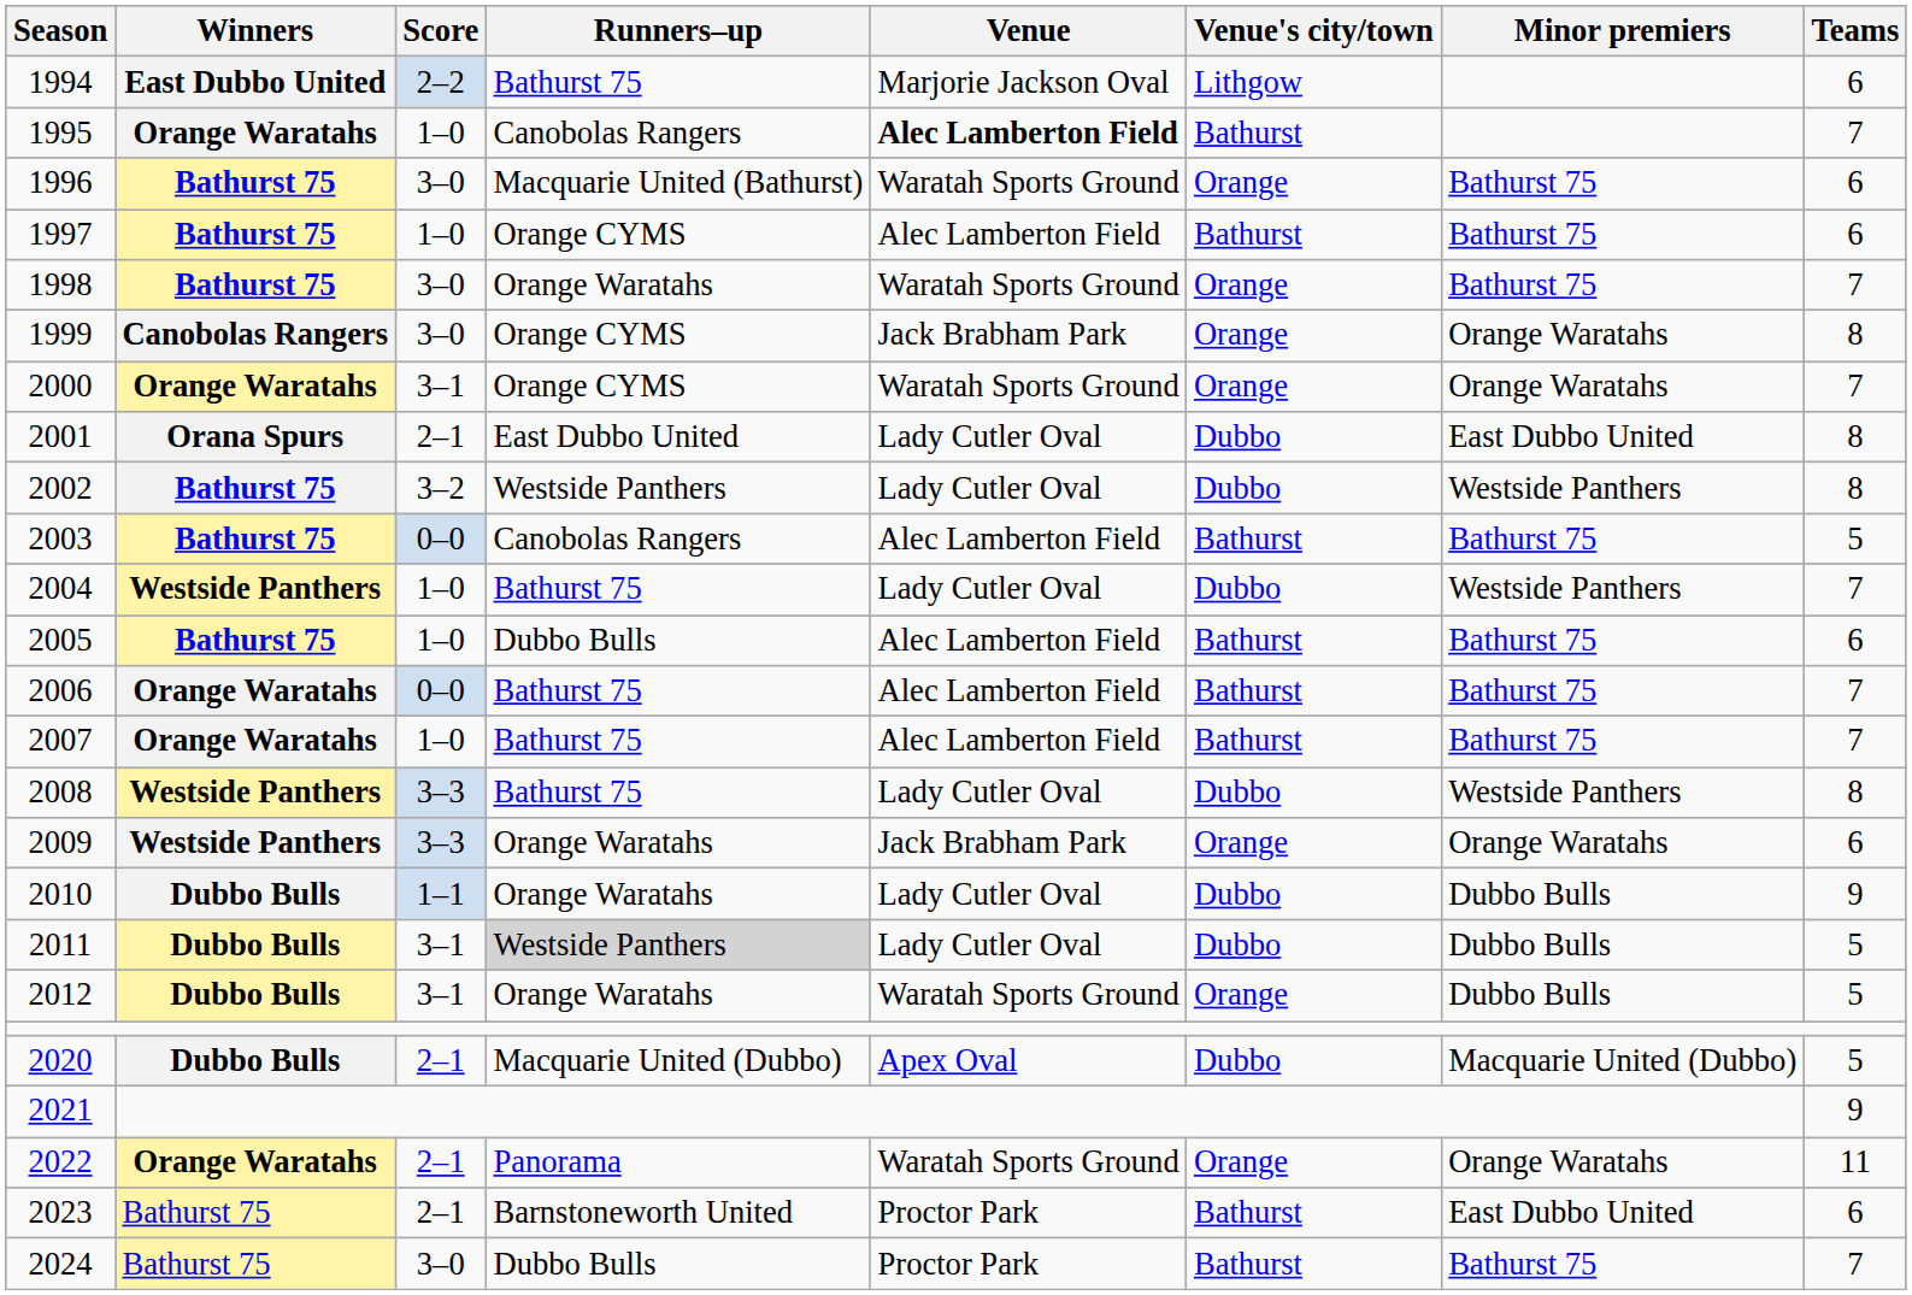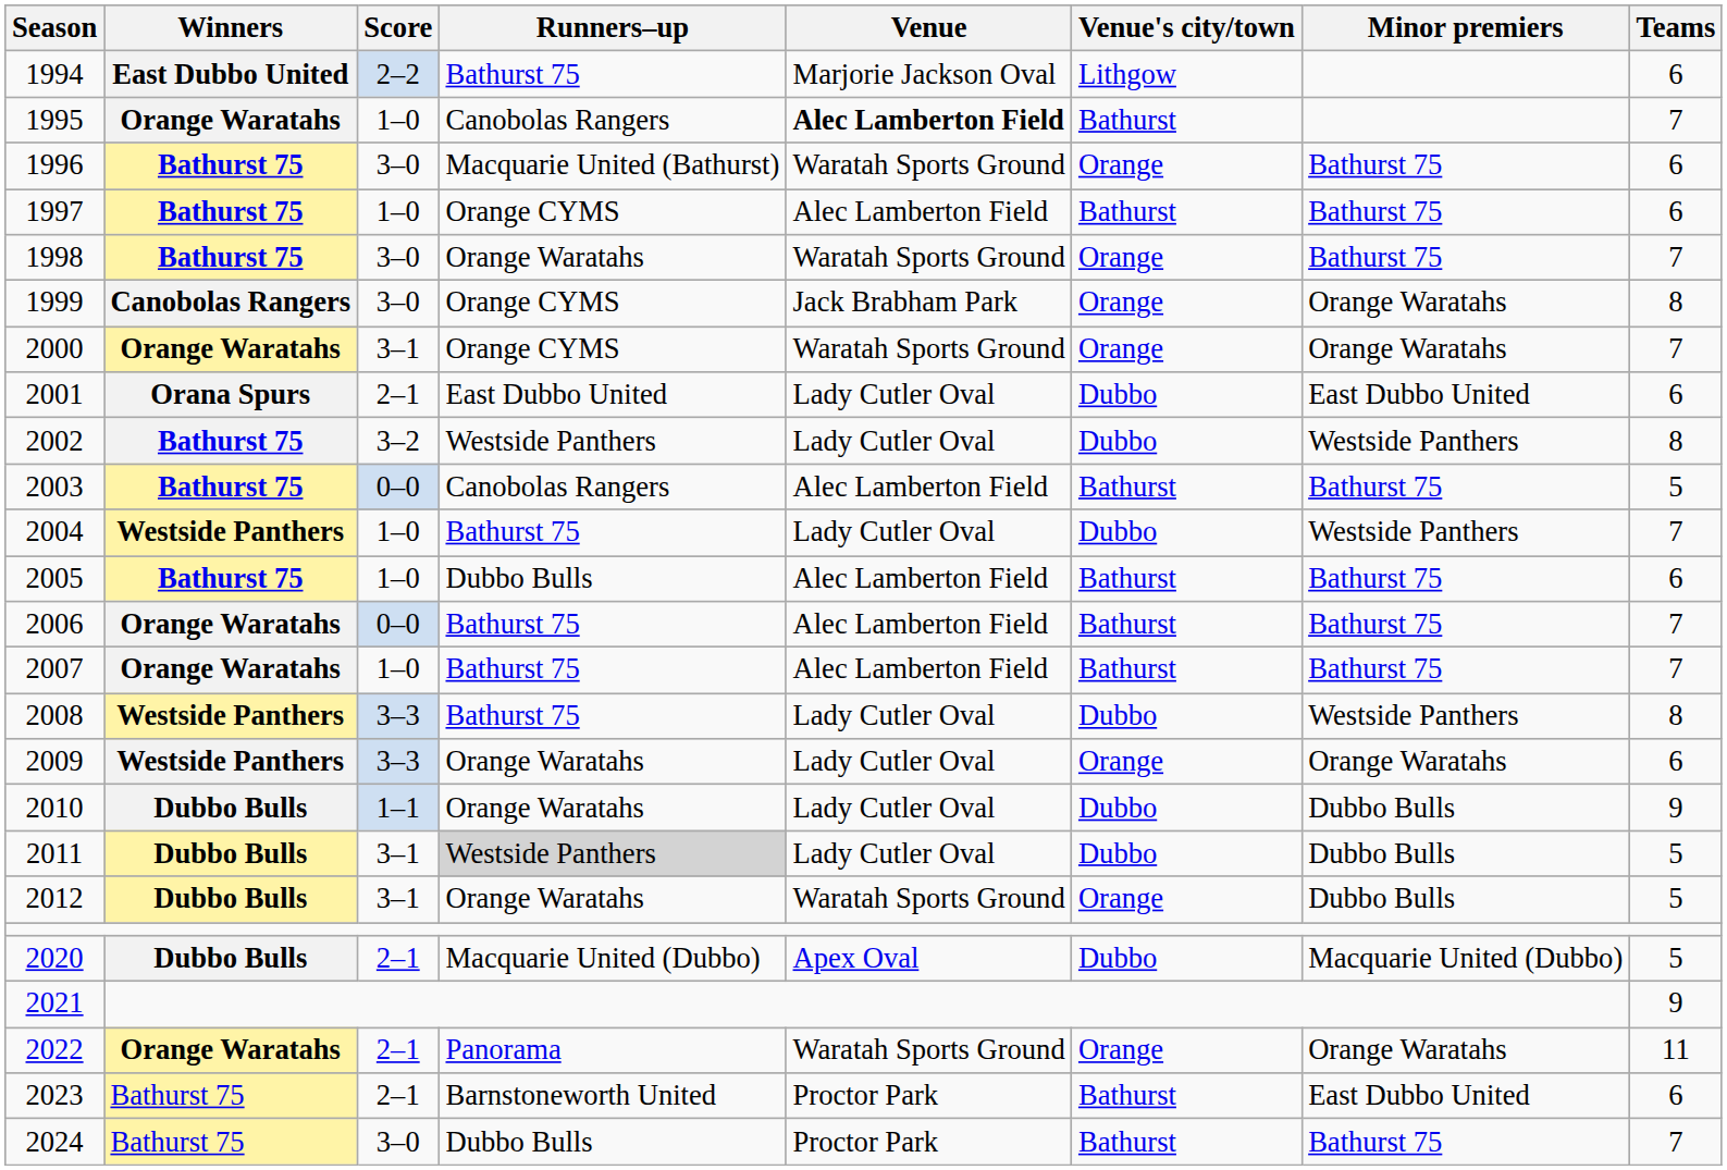2001 | Teams: 8 -> 6
2009 | Venue: Jack Brabham Park -> Lady Cutler Oval
